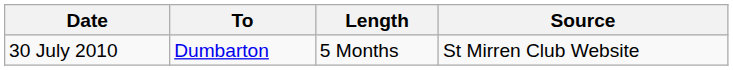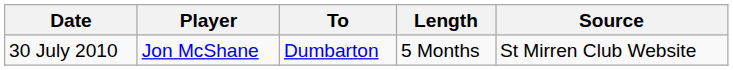+ column: Player | Jon McShane
